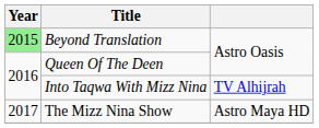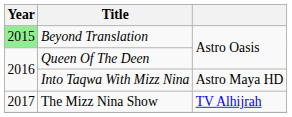Into Taqwa With Mizz Nina | column 3: TV Alhijrah -> Astro Maya HD
The Mizz Nina Show | column 3: Astro Maya HD -> TV Alhijrah
